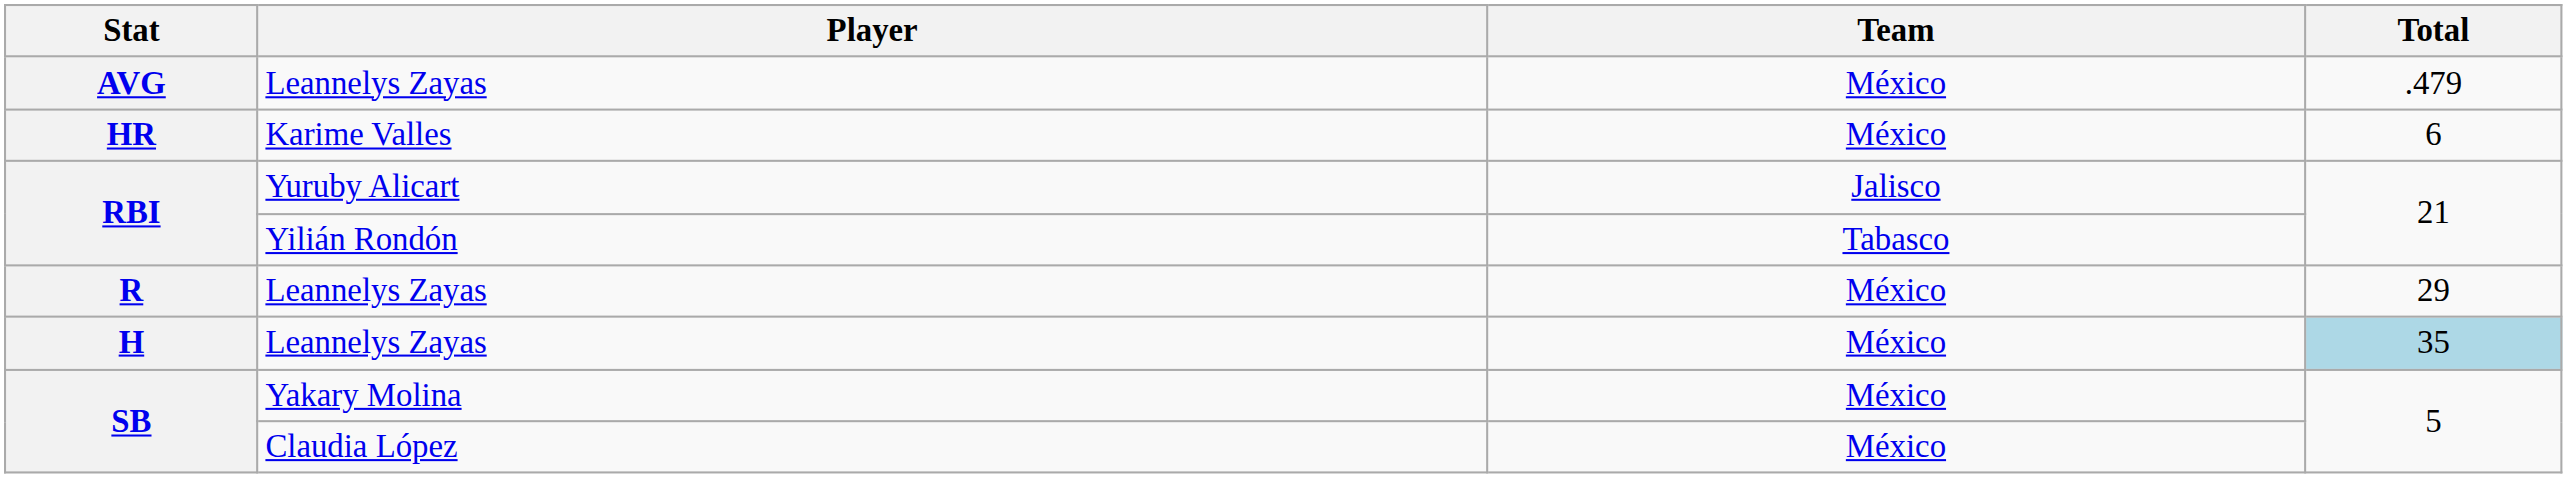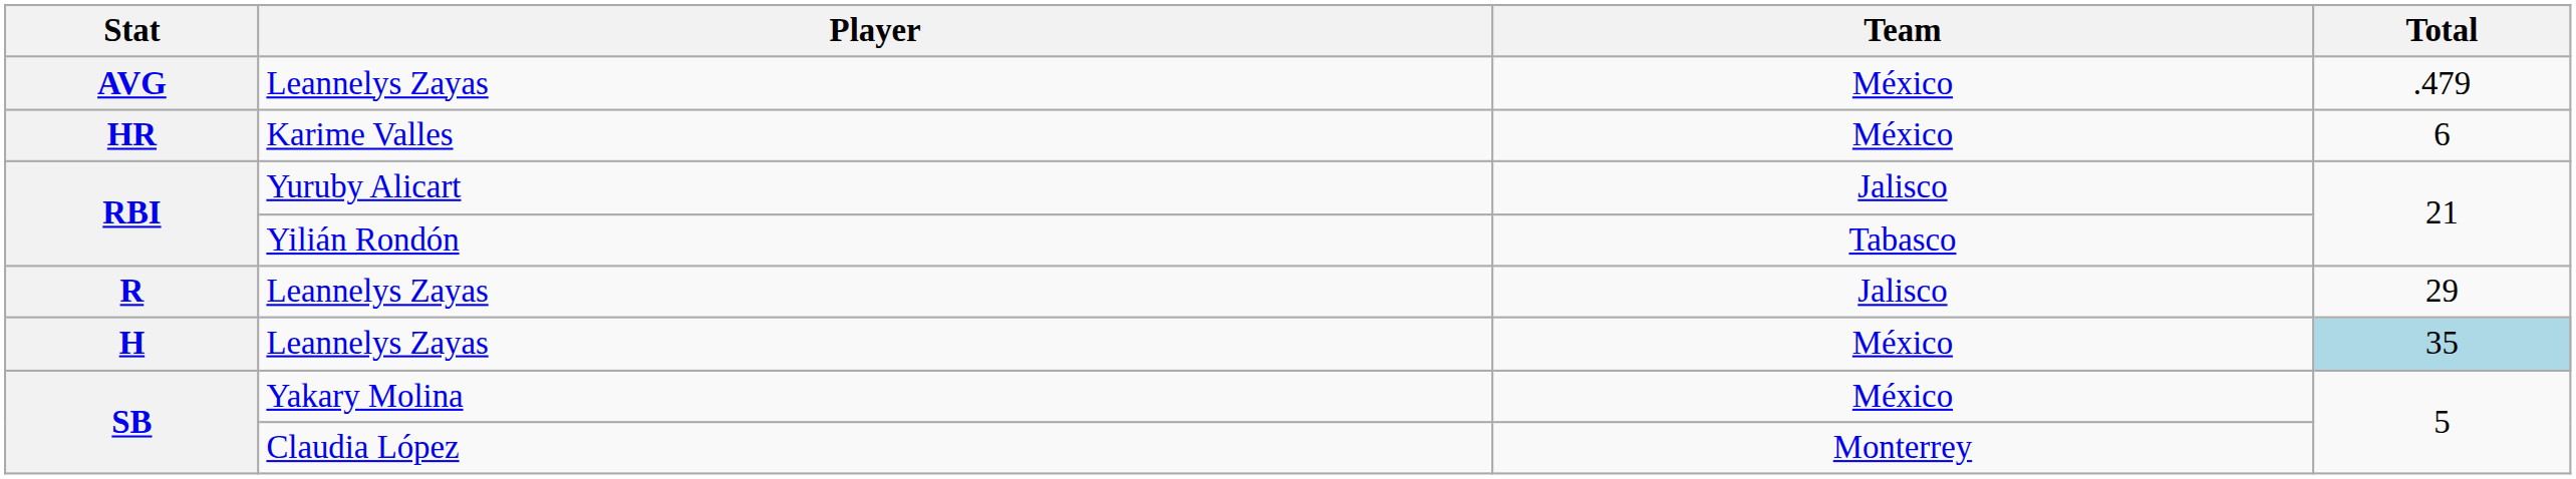R | Team: México -> Jalisco
SB / Claudia López | Team: México -> Monterrey
